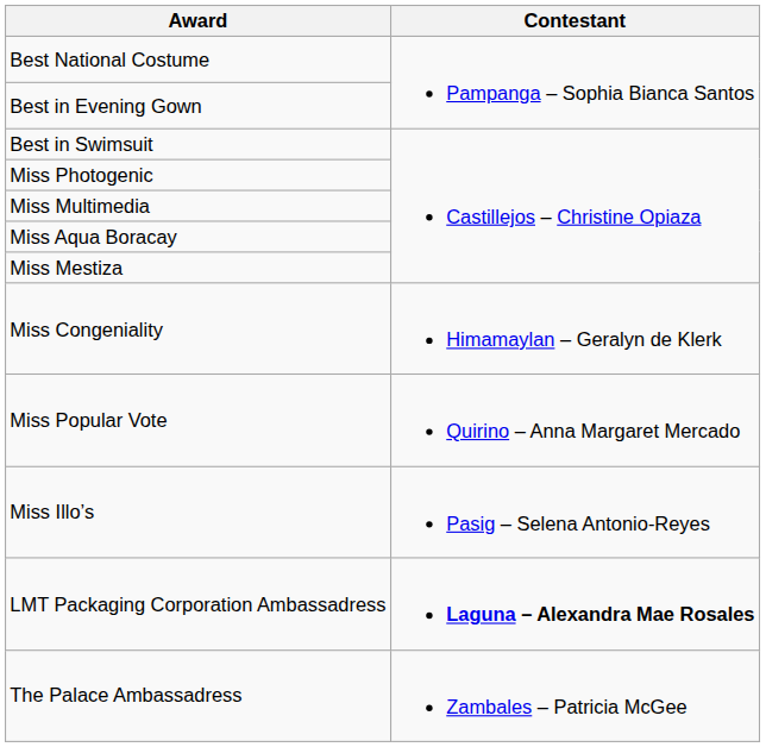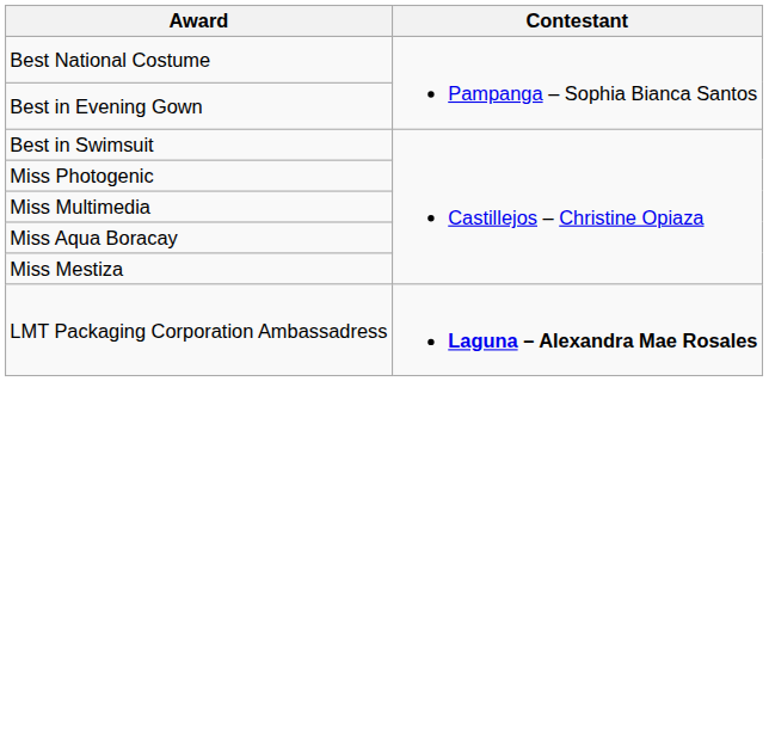- row: Miss Congeniality | Himamaylan – Geralyn de Klerk
- row: Miss Popular Vote | Quirino – Anna Margaret Mercado
- row: Miss Illo’s | Pasig – Selena Antonio-Reyes
- row: The Palace Ambassadress | Zambales – Patricia McGee
